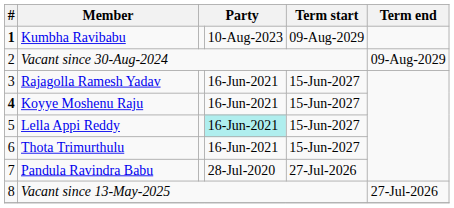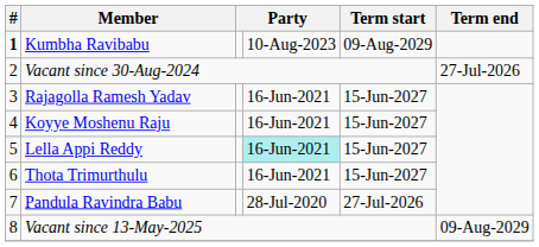Vacant since 30-Aug-2024 | Term end: 09-Aug-2029 -> 27-Jul-2026
Koyye Moshenu Raju | #: bold -> normal
Vacant since 13-May-2025 | Term end: 27-Jul-2026 -> 09-Aug-2029
